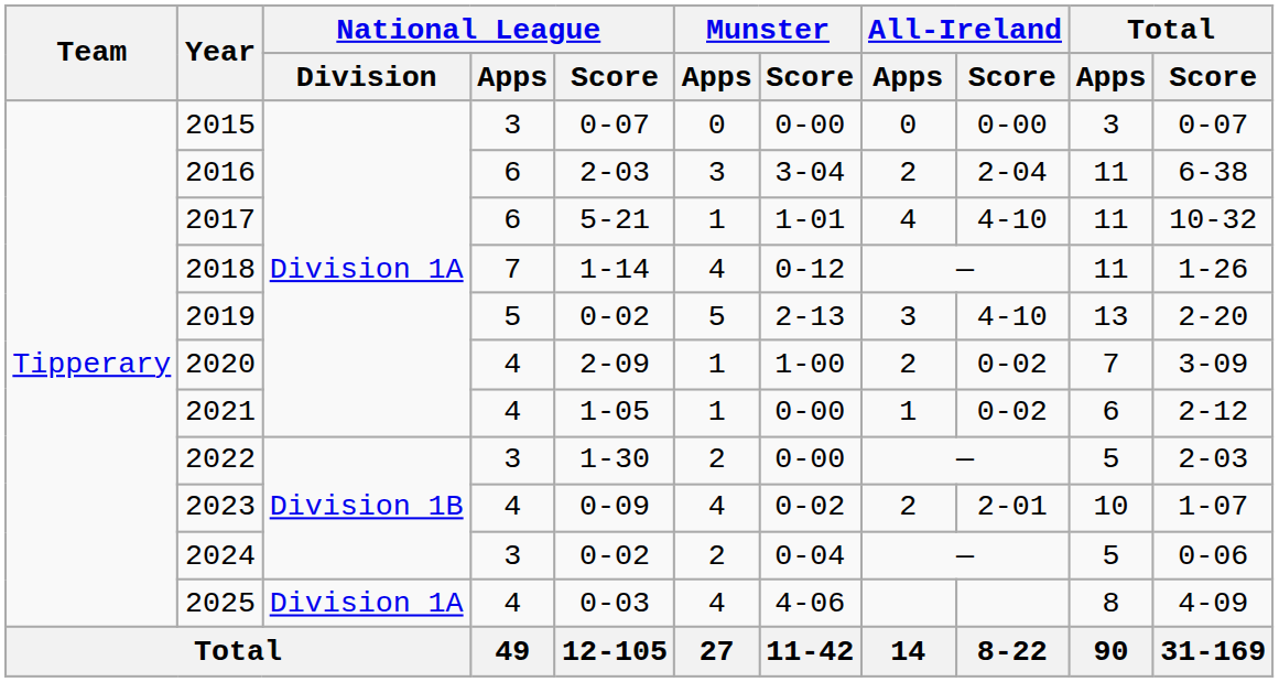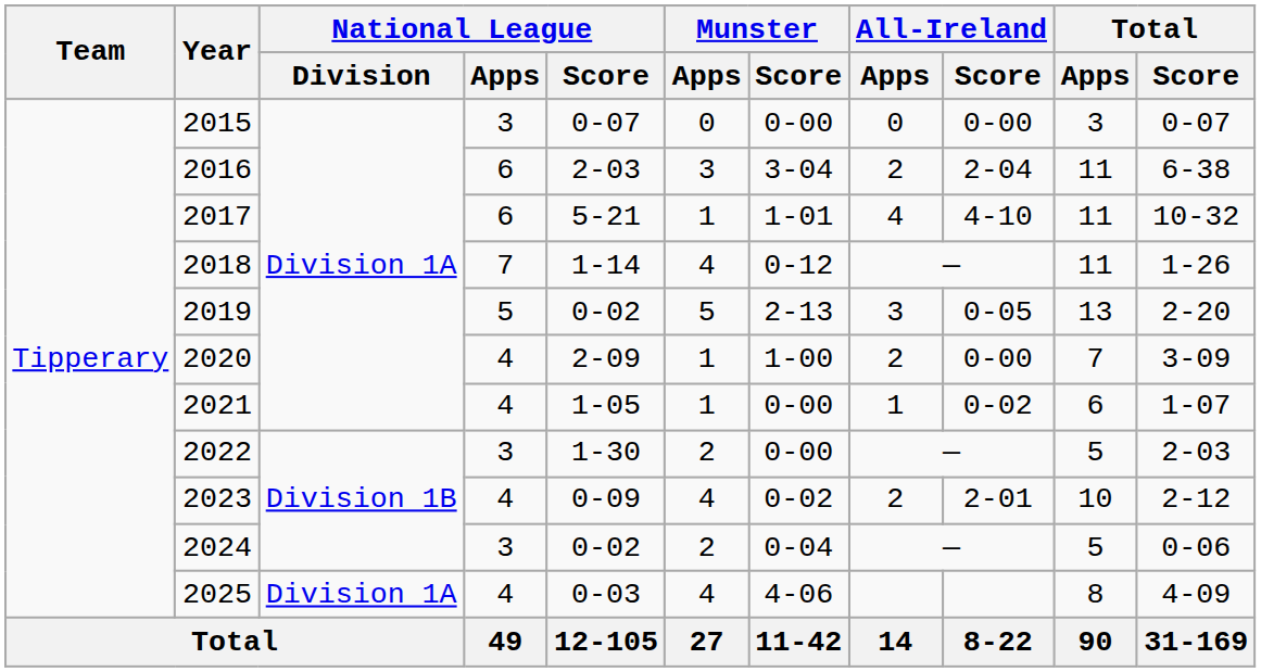2019 | All-Ireland / Score: 4-10 -> 0-05
2020 | All-Ireland / Score: 0-02 -> 0-00
2021 | Total / Score: 2-12 -> 1-07
2023 | Total / Score: 1-07 -> 2-12
